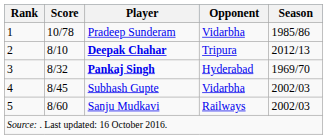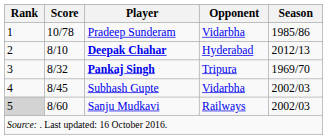Deepak Chahar | Opponent: Tripura -> Hyderabad
Pankaj Singh | Opponent: Hyderabad -> Tripura
Sanju Mudkavi | Rank: no background -> lightgrey background
